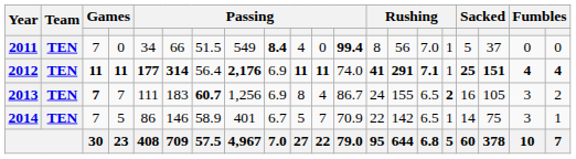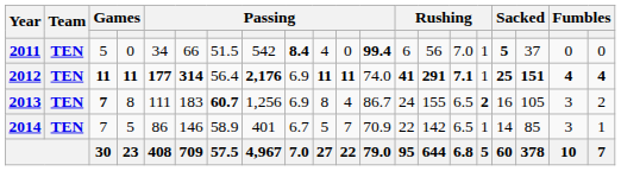2011 | column 3: 7 -> 5
2011 | column 8: 549 -> 542
2011 | column 13: 8 -> 6
2011 | column 17: normal -> bold
2013 | column 4: 7 -> 8
2014 | column 18: 75 -> 85
